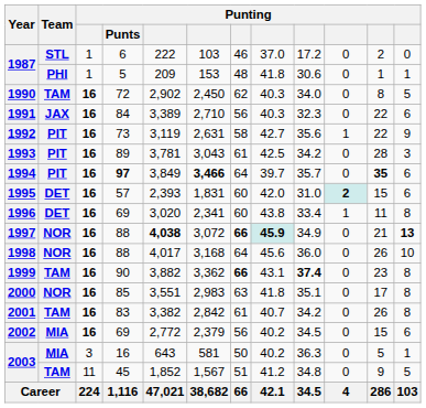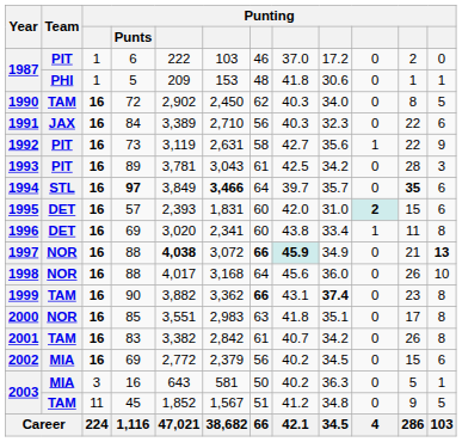1987 / 6 | Team: STL -> PIT
1994 | Team: PIT -> STL
